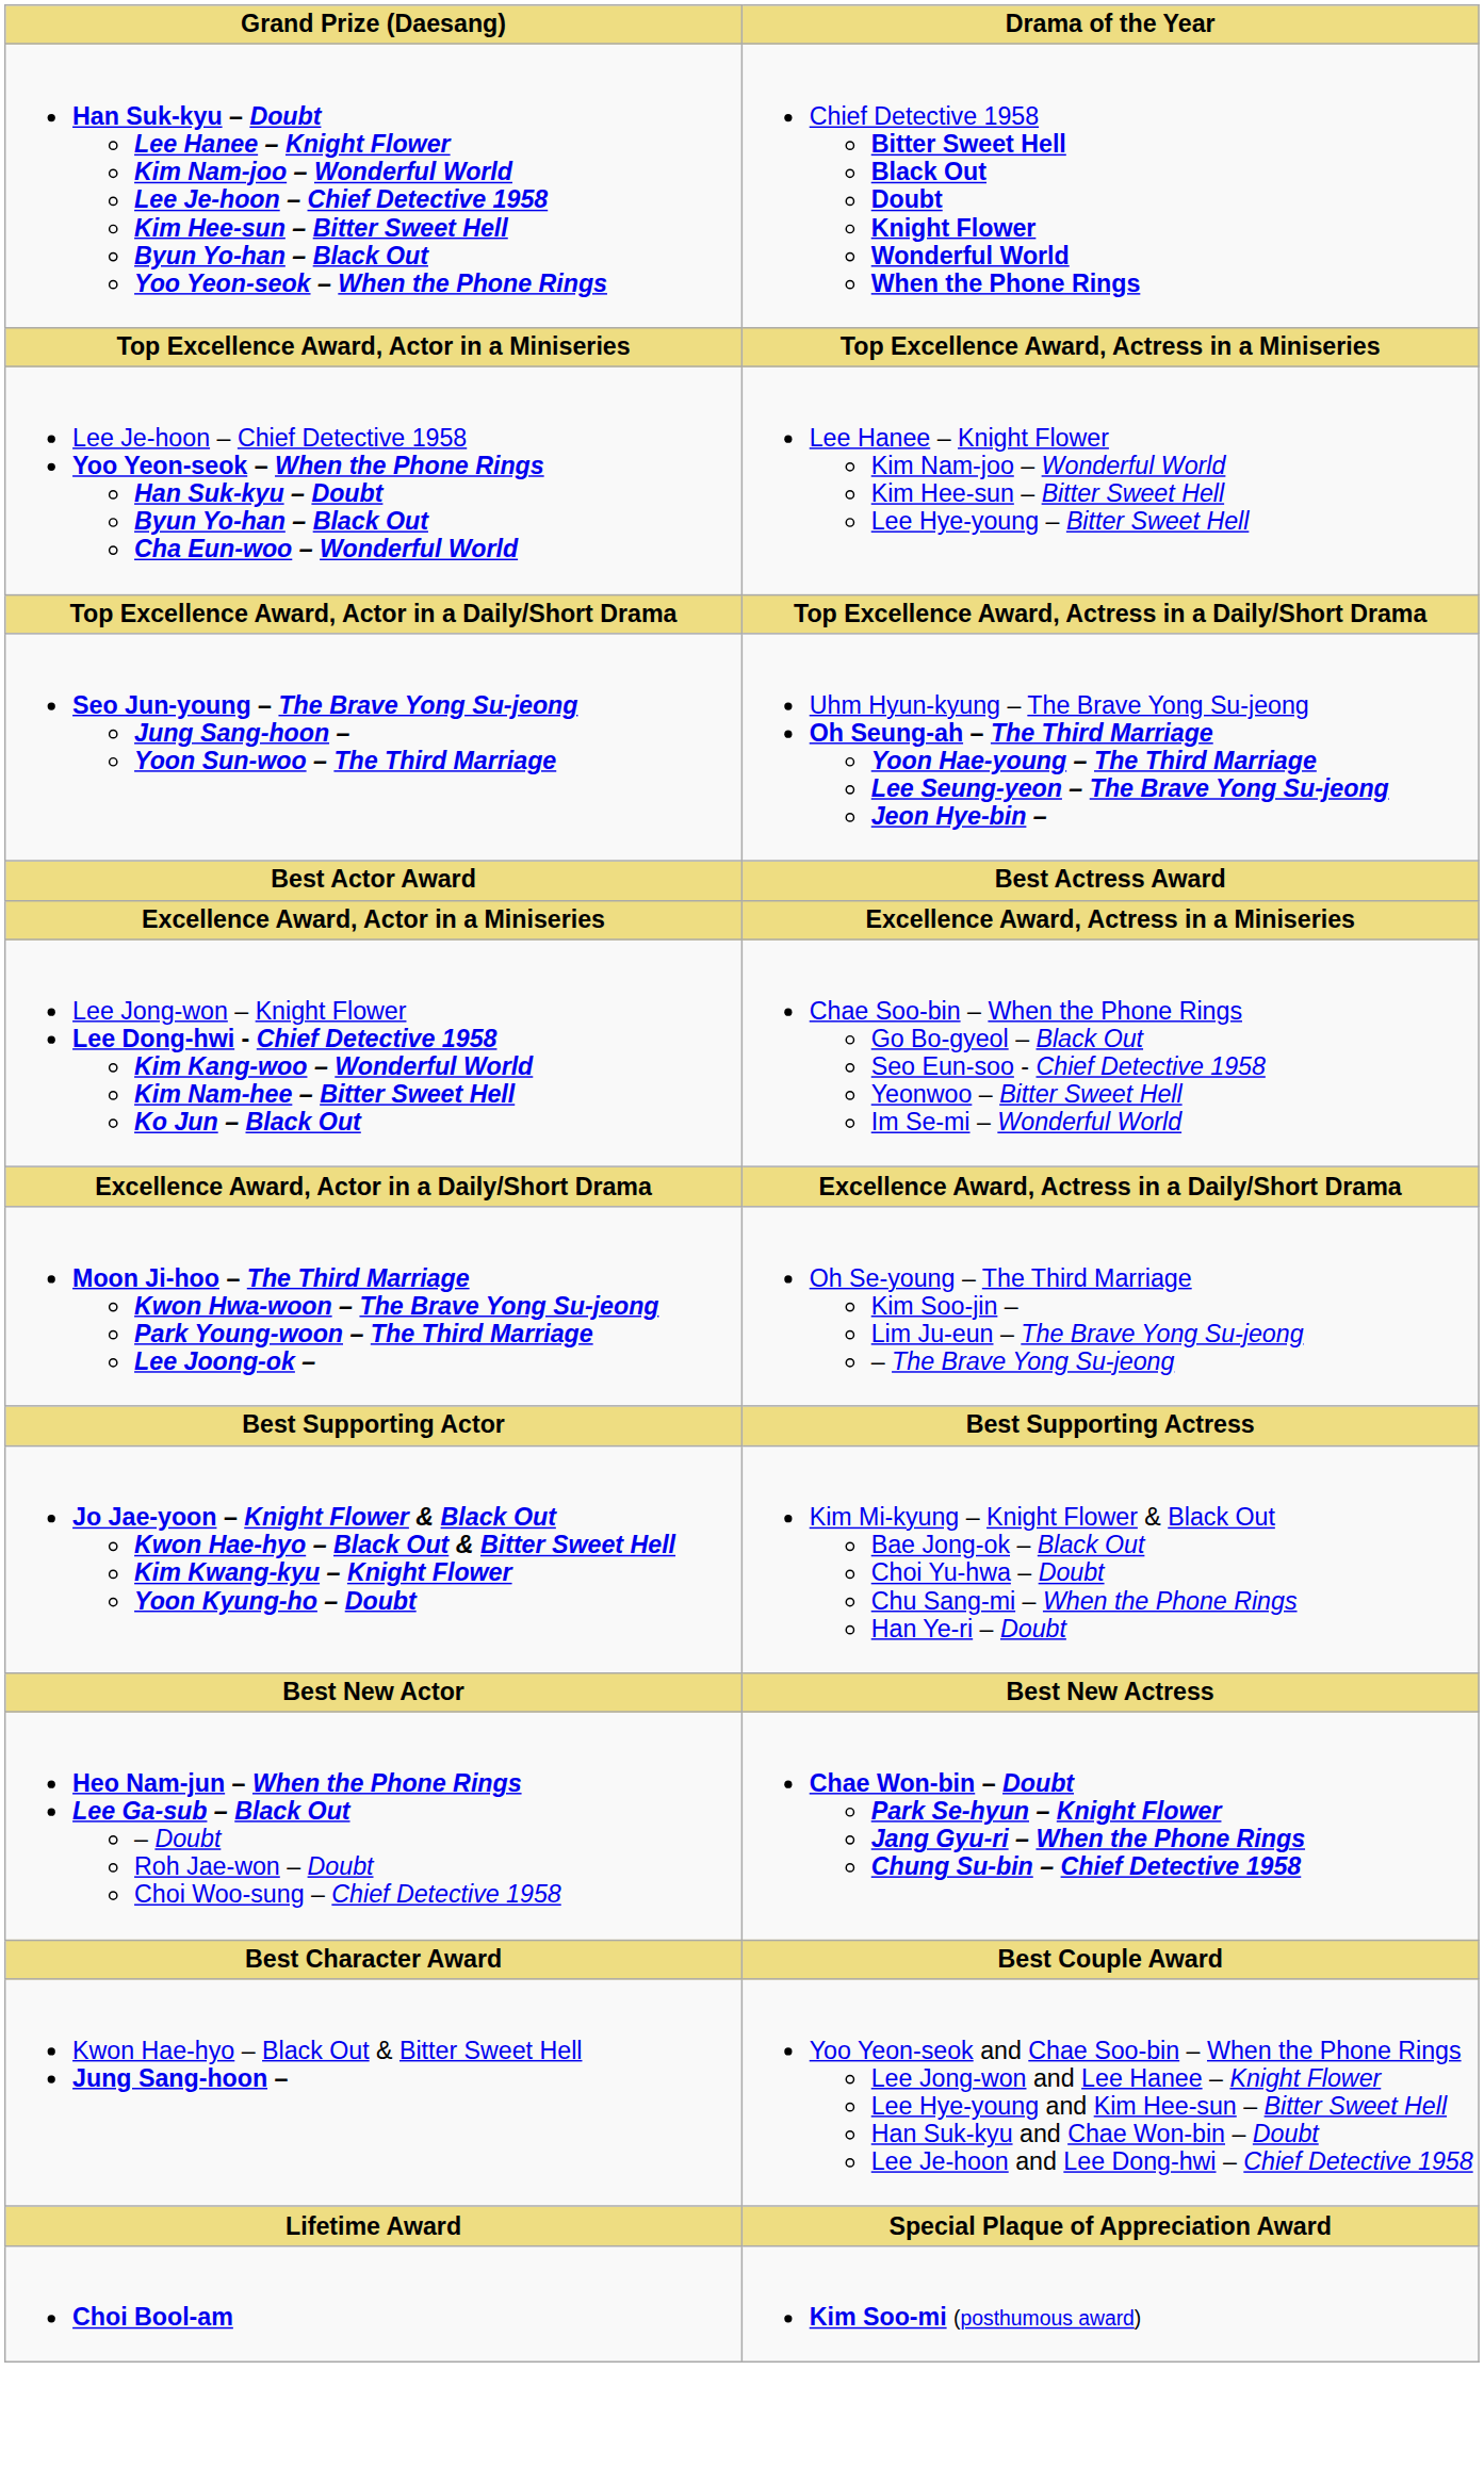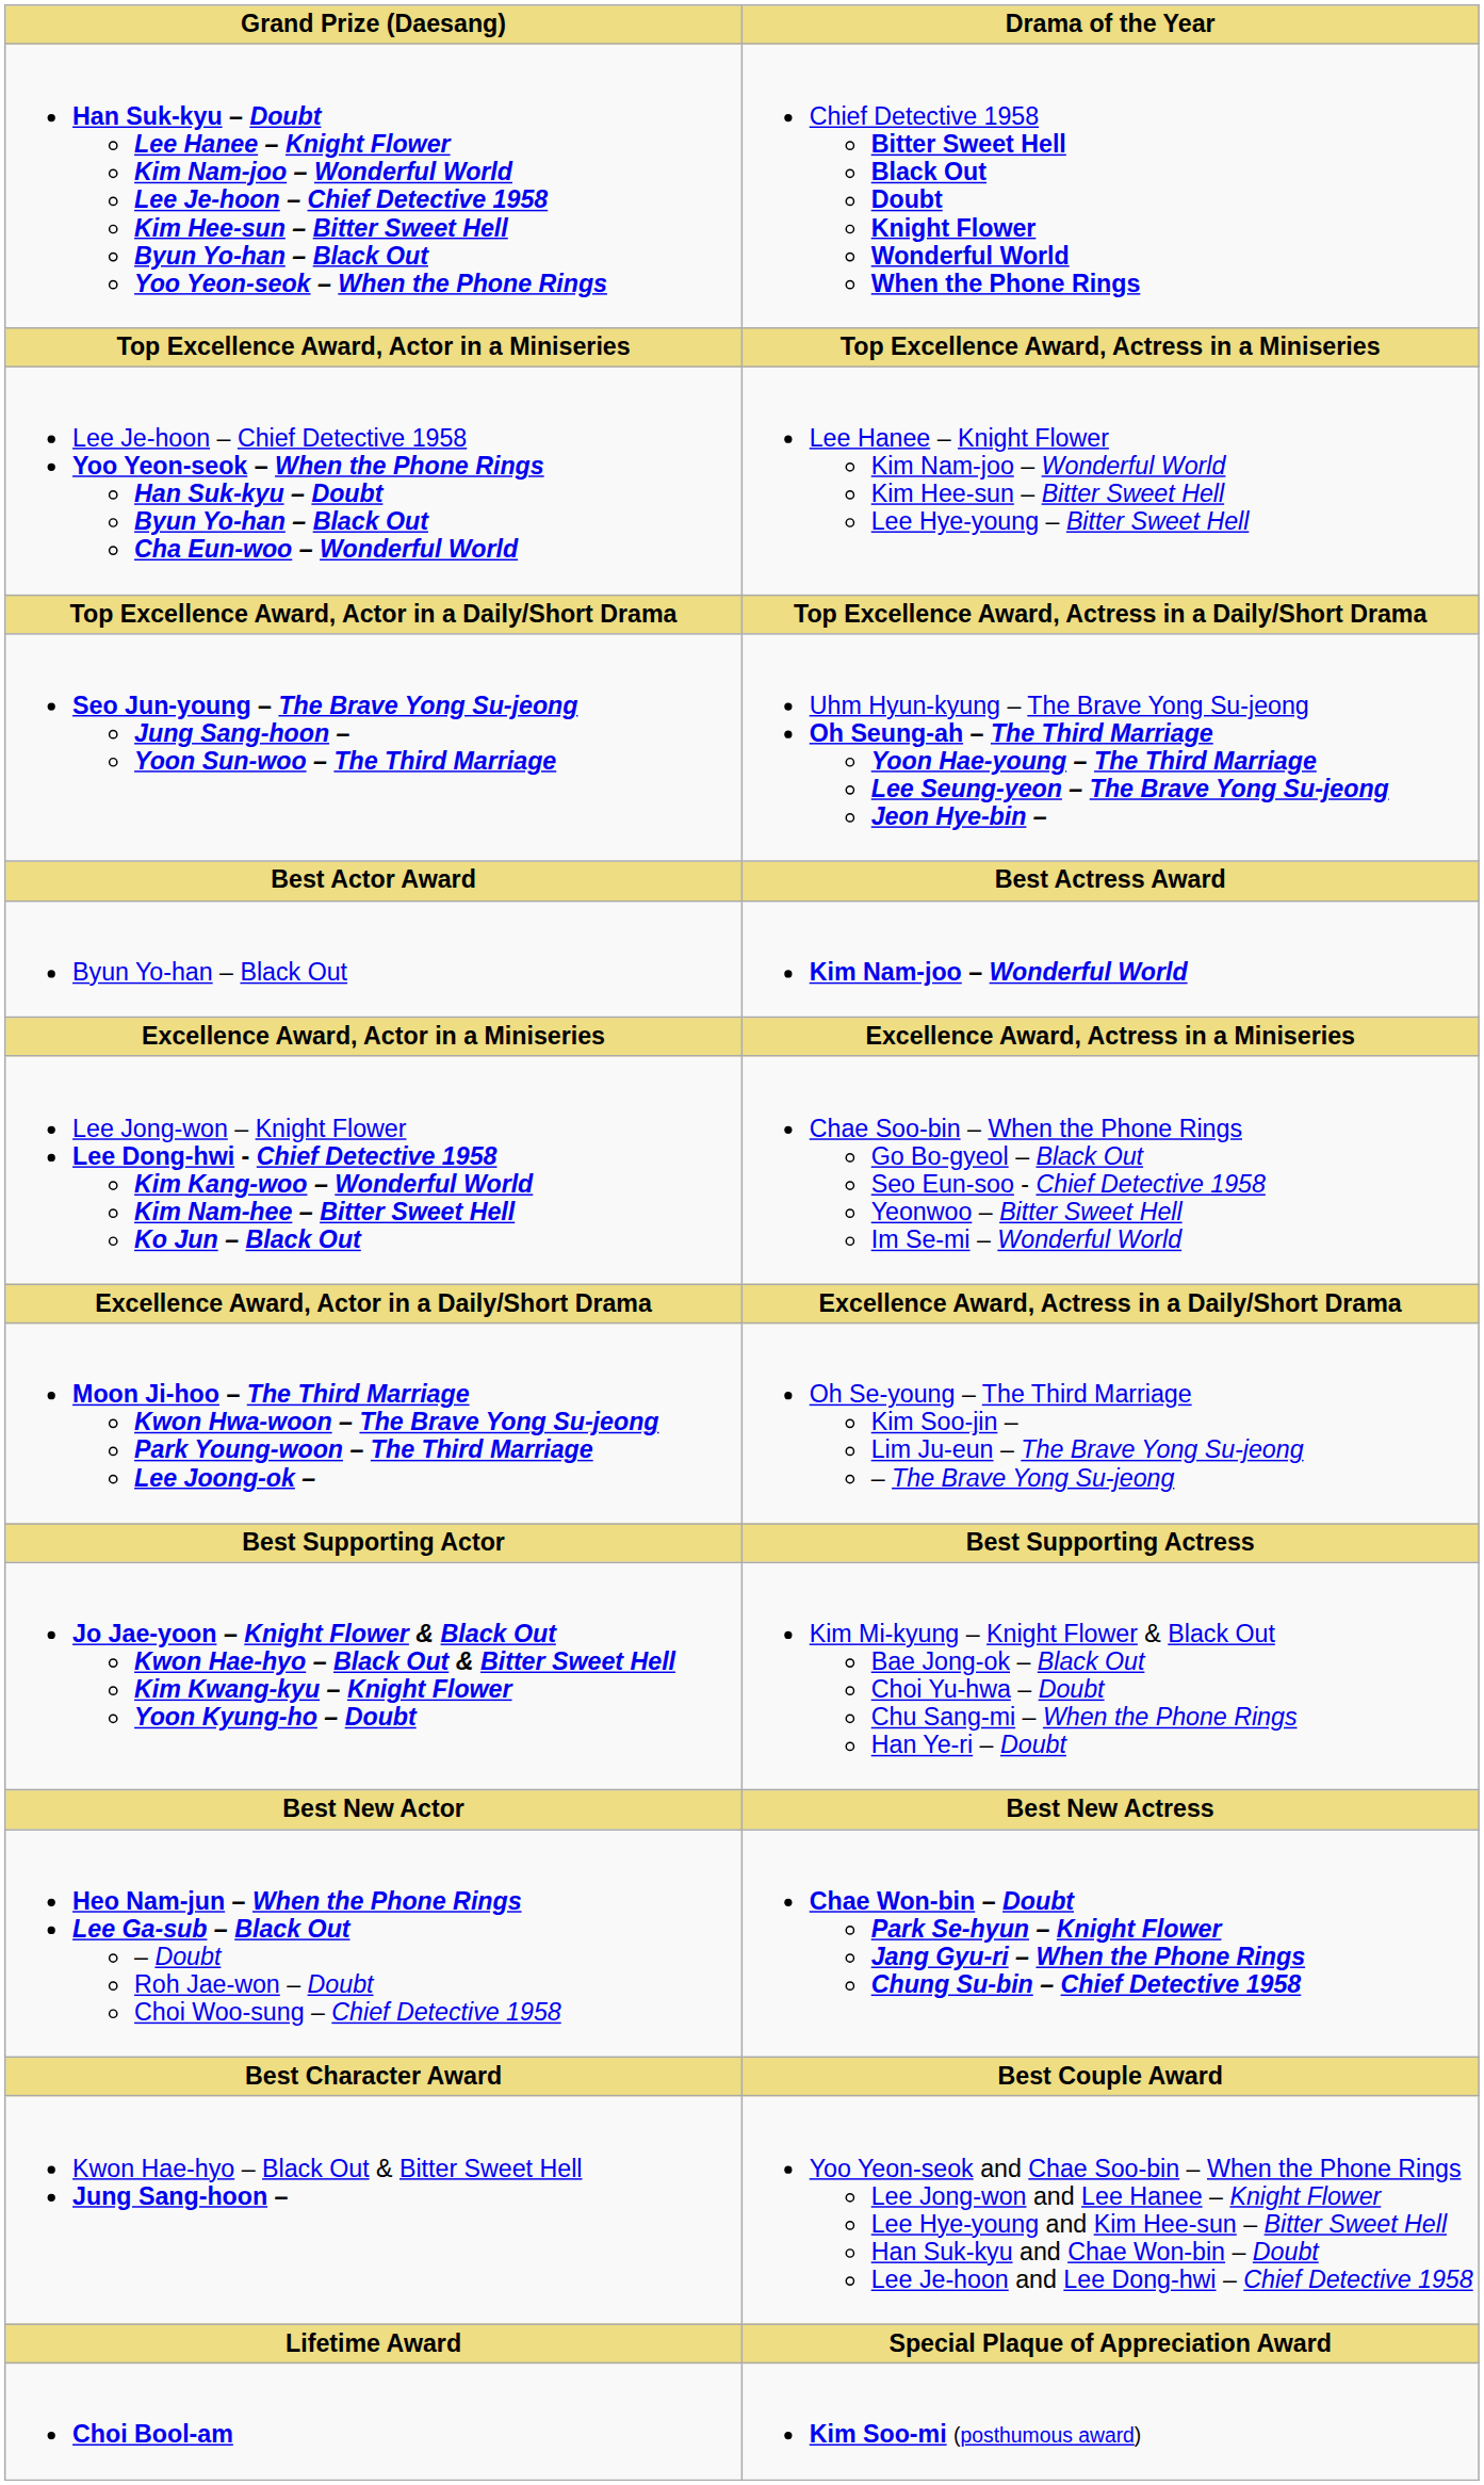+ row: Byun Yo-han – Black Out | Kim Nam-joo – Wonderful World
